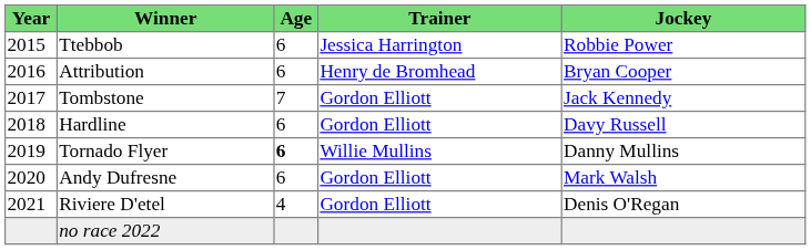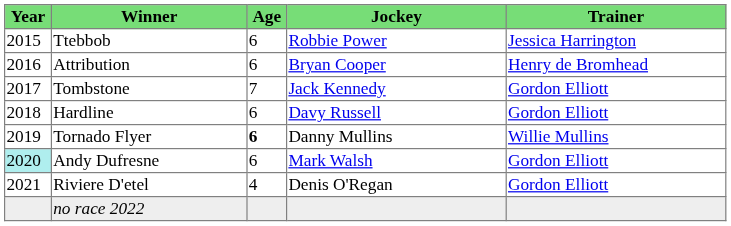columns swapped: Jockey <-> Trainer
Andy Dufresne | Year: no background -> paleturquoise background
